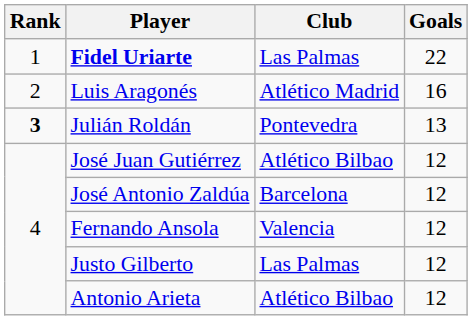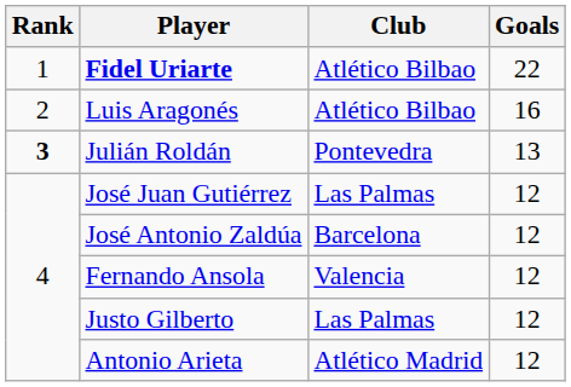Fidel Uriarte | Club: Las Palmas -> Atlético Bilbao
Luis Aragonés | Club: Atlético Madrid -> Atlético Bilbao
José Juan Gutiérrez | Club: Atlético Bilbao -> Las Palmas
Antonio Arieta | Club: Atlético Bilbao -> Atlético Madrid
